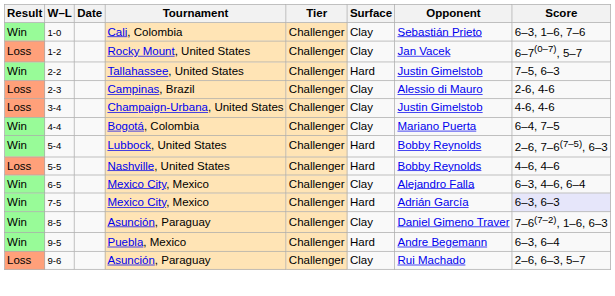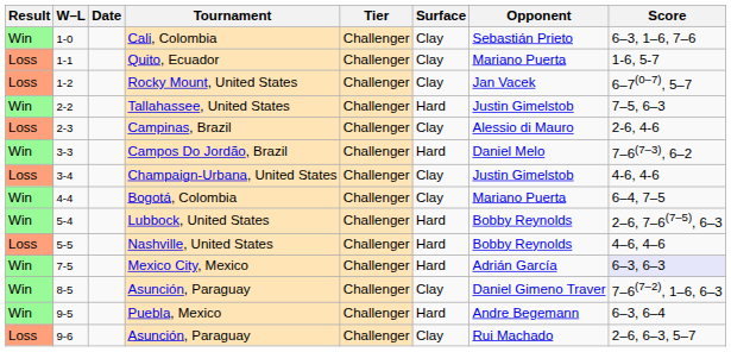+ row: Loss | 1-1 | Quito, Ecuador | Challenger | Clay | Mariano Puerta | 1-6, 5-7
+ row: Win | 3-3 | Campos Do Jordão, Brazil | Challenger | Hard | Daniel Melo | 7–6(7–3), 6–2
- row: Win | 6-5 | Mexico City, Mexico | Challenger | Clay | Alejandro Falla | 6–3, 4–6, 6–4
